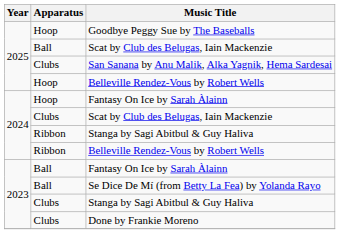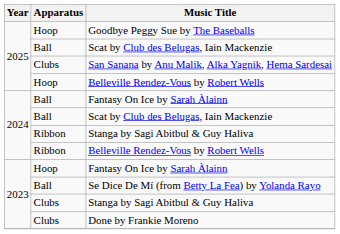2024 / Fantasy On Ice by Sarah Àlainn | Apparatus: Hoop -> Ball
2024 / Scat by Club des Belugas, Iain Mackenzie | Apparatus: Clubs -> Ball
2023 / Fantasy On Ice by Sarah Àlainn | Apparatus: Ball -> Hoop
